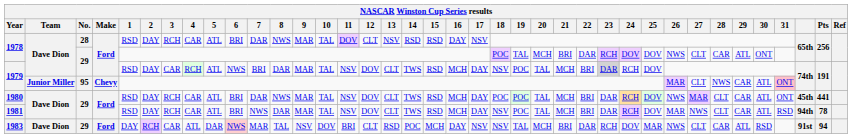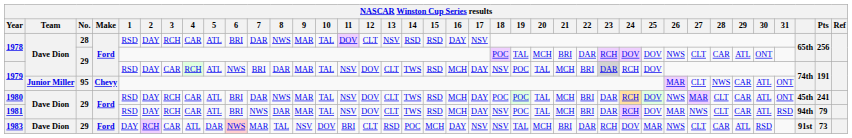1979 / 95 | 31: pink background -> no background
1980 | Pts: 441 -> 241
1981 | Pts: 78 -> 79
1983 | Pts: 94 -> 73
